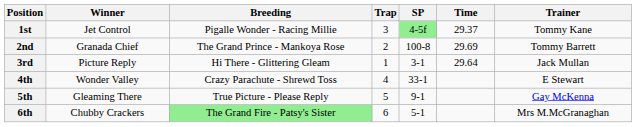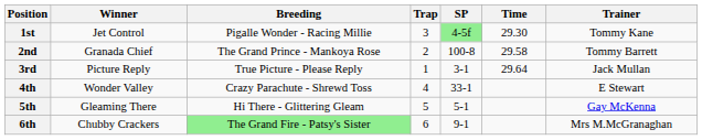1st | Time: 29.37 -> 29.30
2nd | Time: 29.69 -> 29.58
3rd | Breeding: Hi There - Glittering Gleam -> True Picture - Please Reply
5th | Breeding: True Picture - Please Reply -> Hi There - Glittering Gleam
5th | SP: 9-1 -> 5-1
6th | SP: 5-1 -> 9-1
